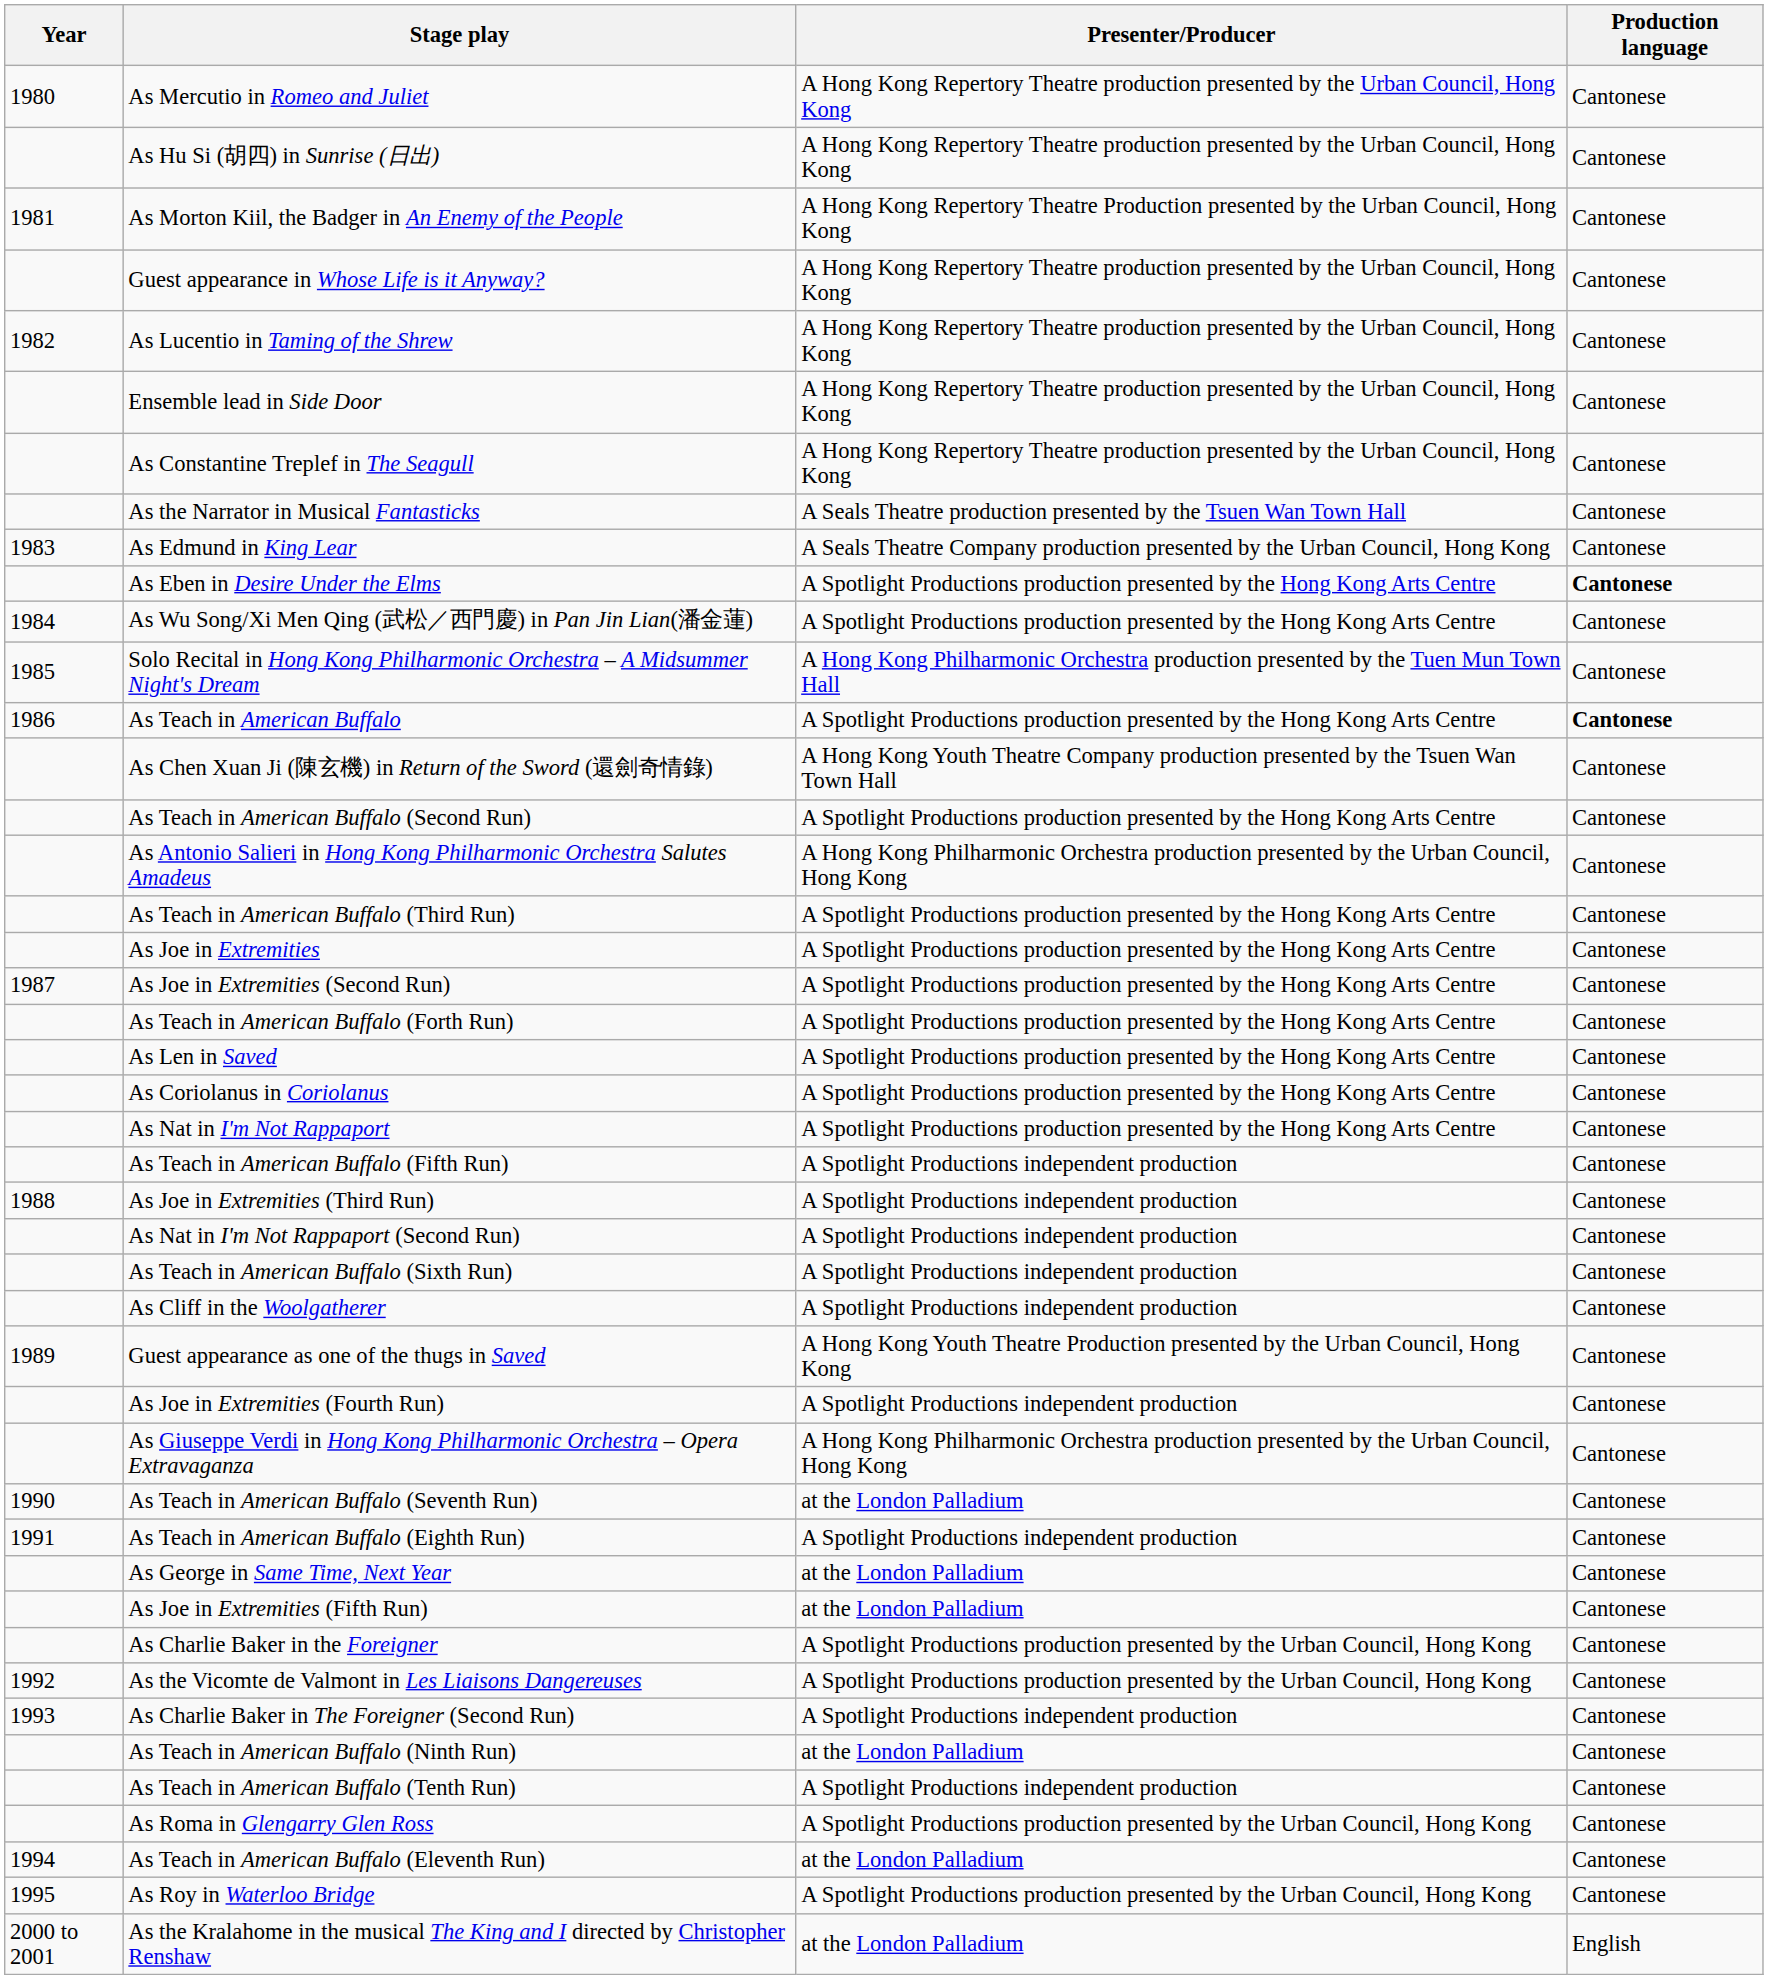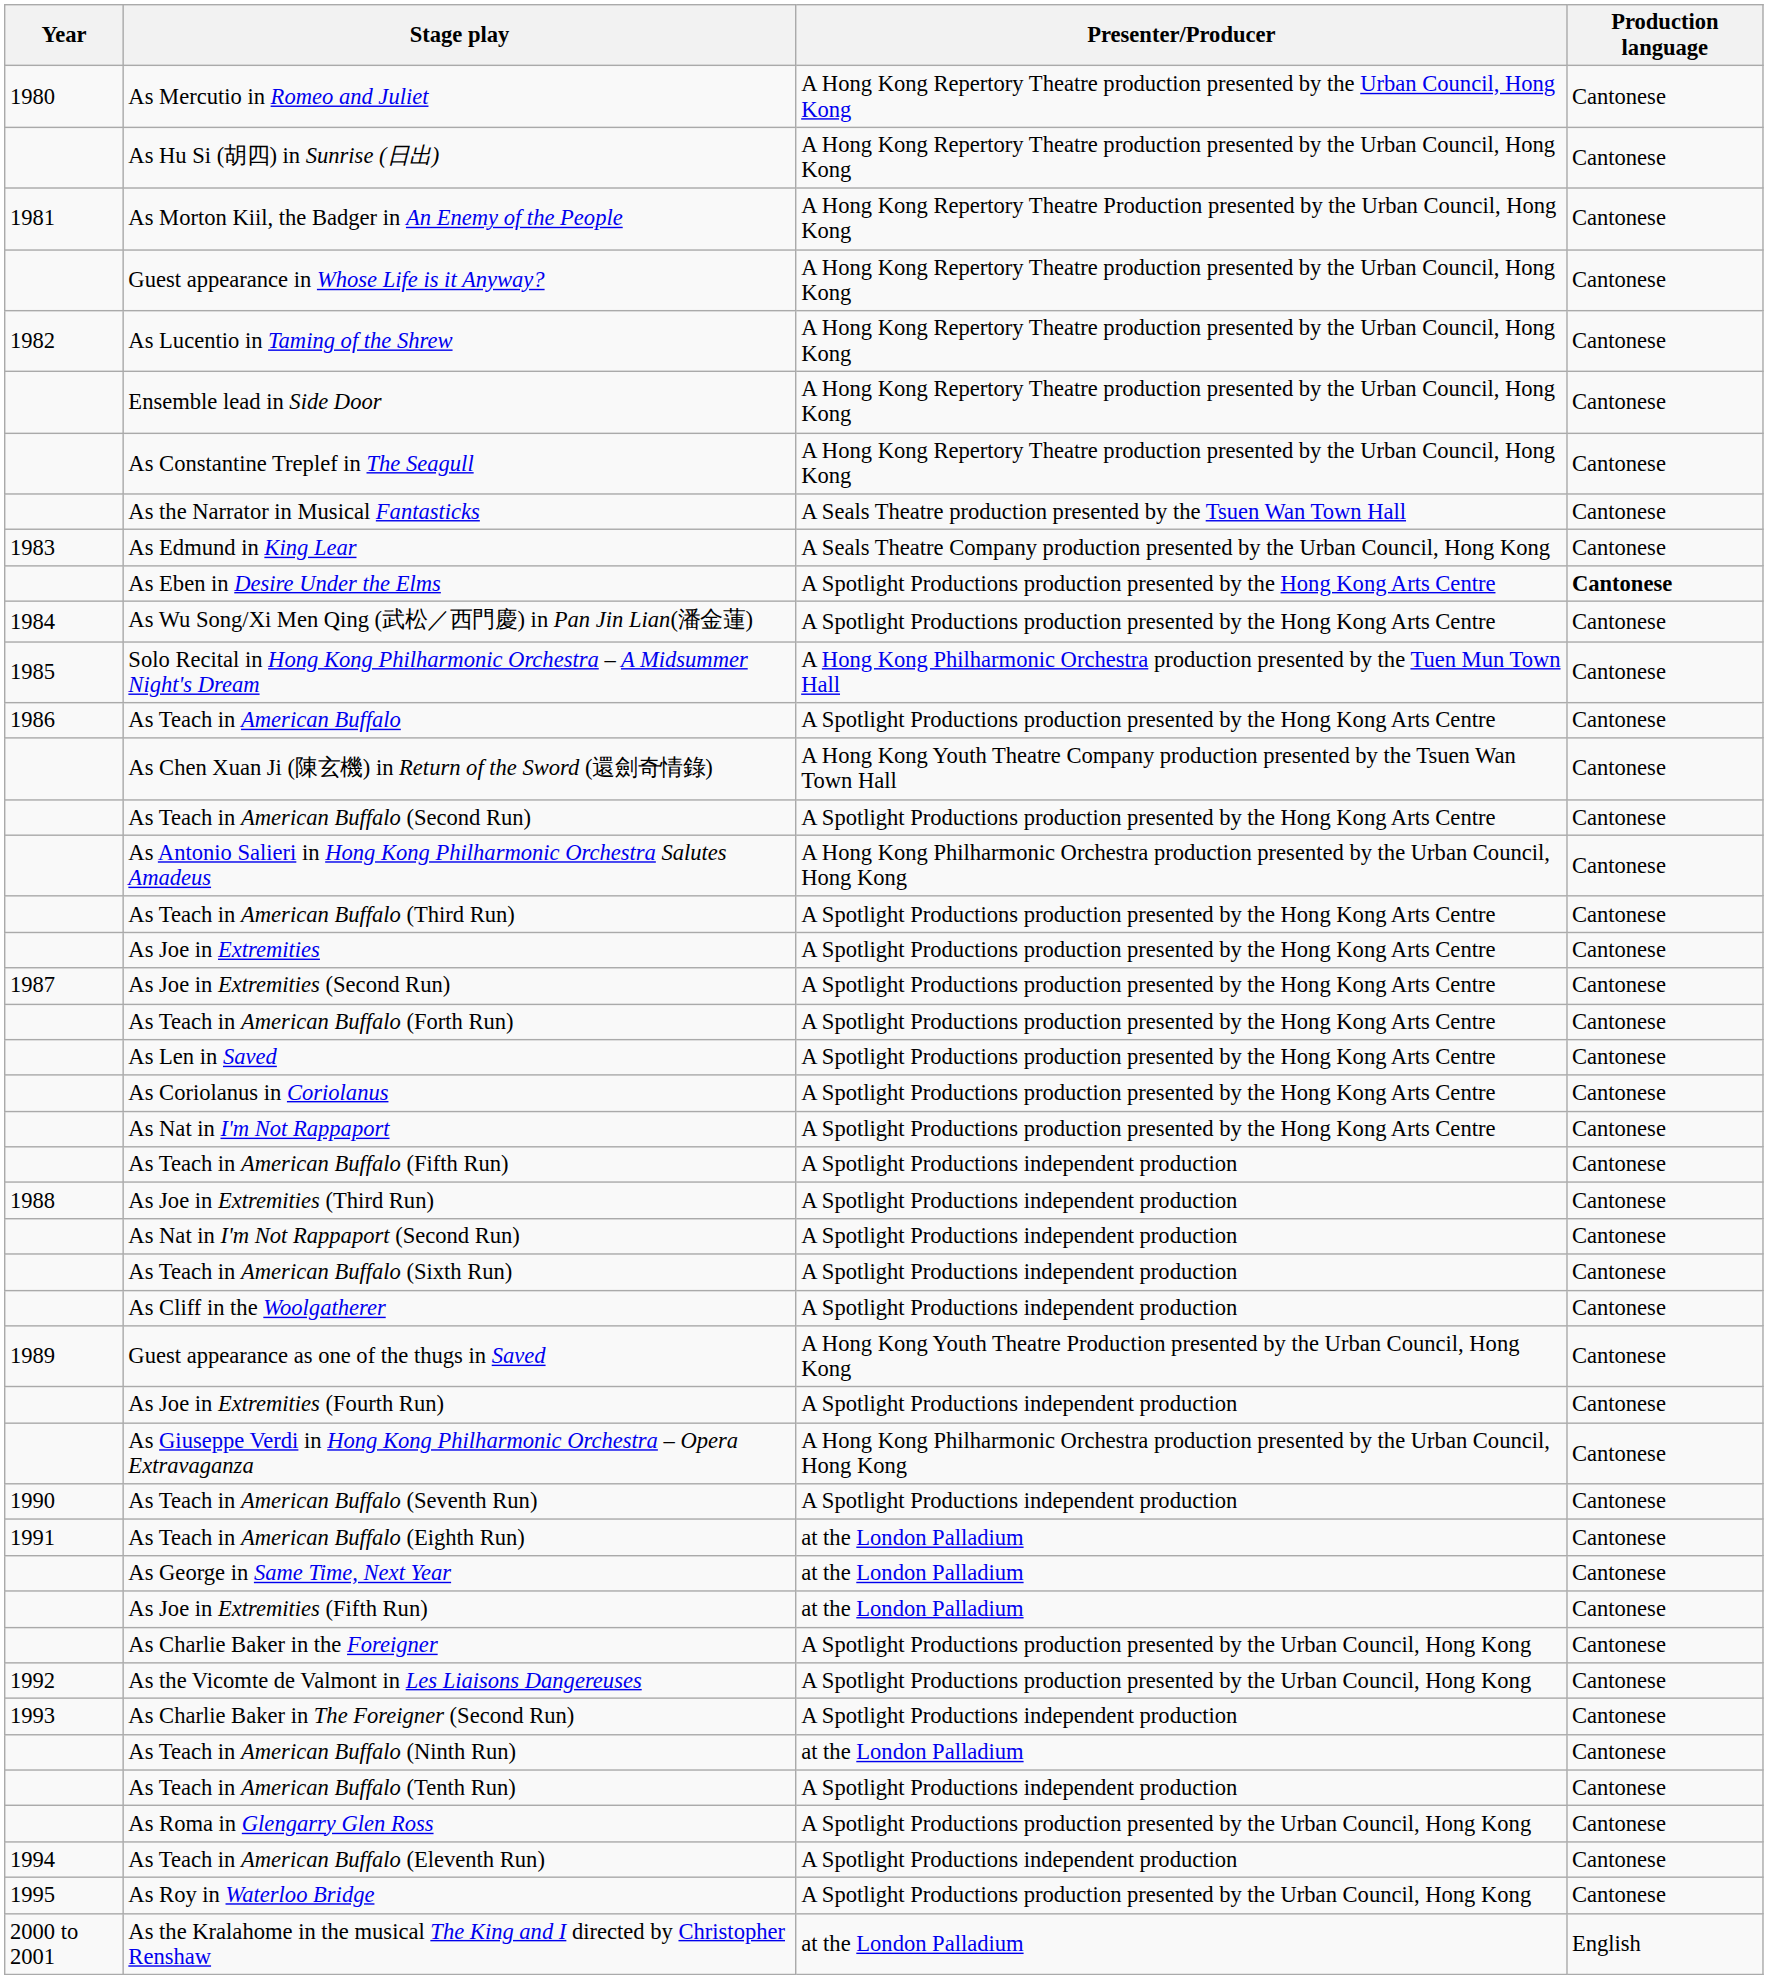As Teach in American Buffalo | Production language: bold -> normal
As Teach in American Buffalo (Seventh Run) | Presenter/Producer: at the London Palladium -> A Spotlight Productions independent production
As Teach in American Buffalo (Eighth Run) | Presenter/Producer: A Spotlight Productions independent production -> at the London Palladium
As Teach in American Buffalo (Eleventh Run) | Presenter/Producer: at the London Palladium -> A Spotlight Productions independent production
